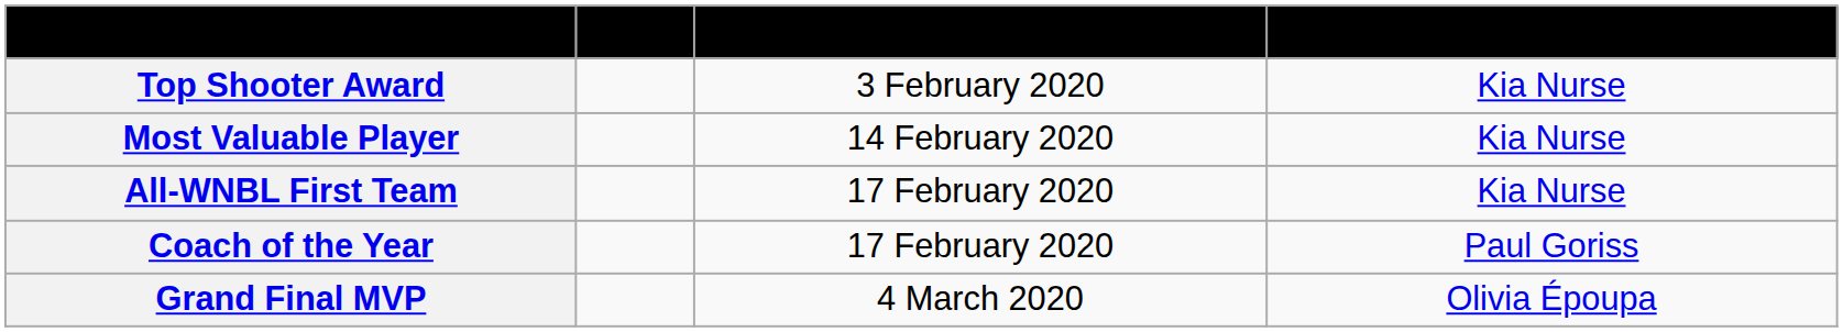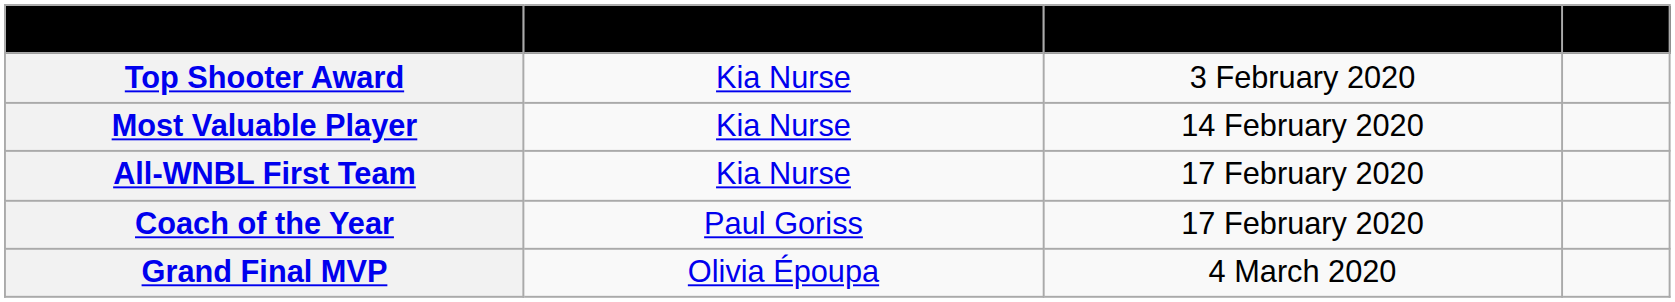columns swapped: Recipient <-> Ref.
